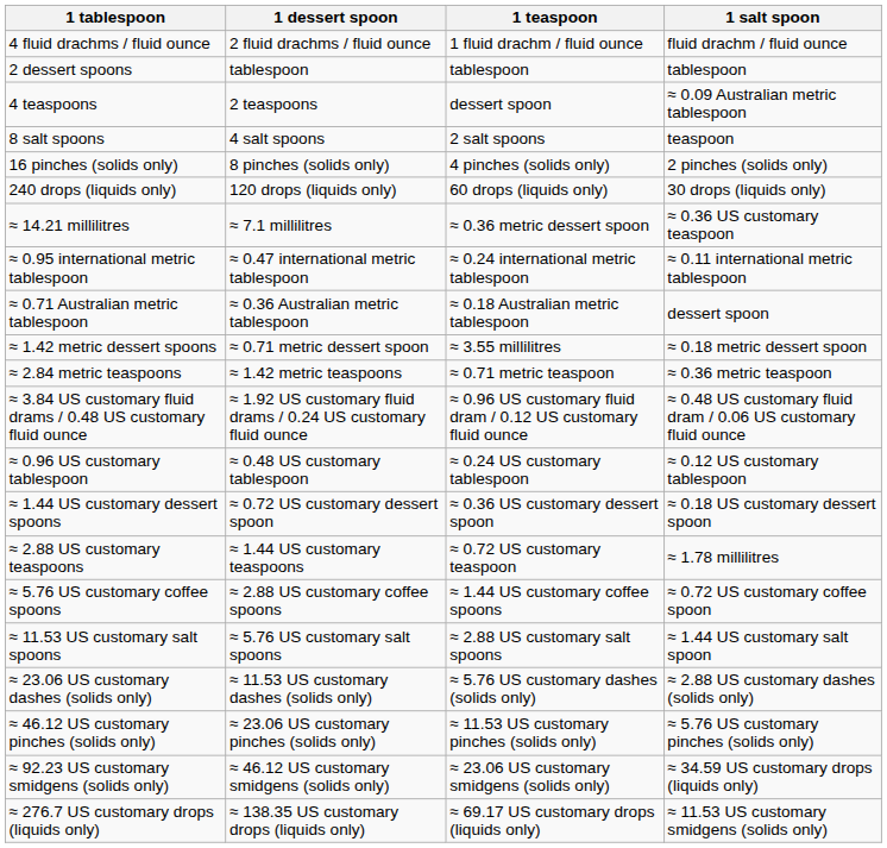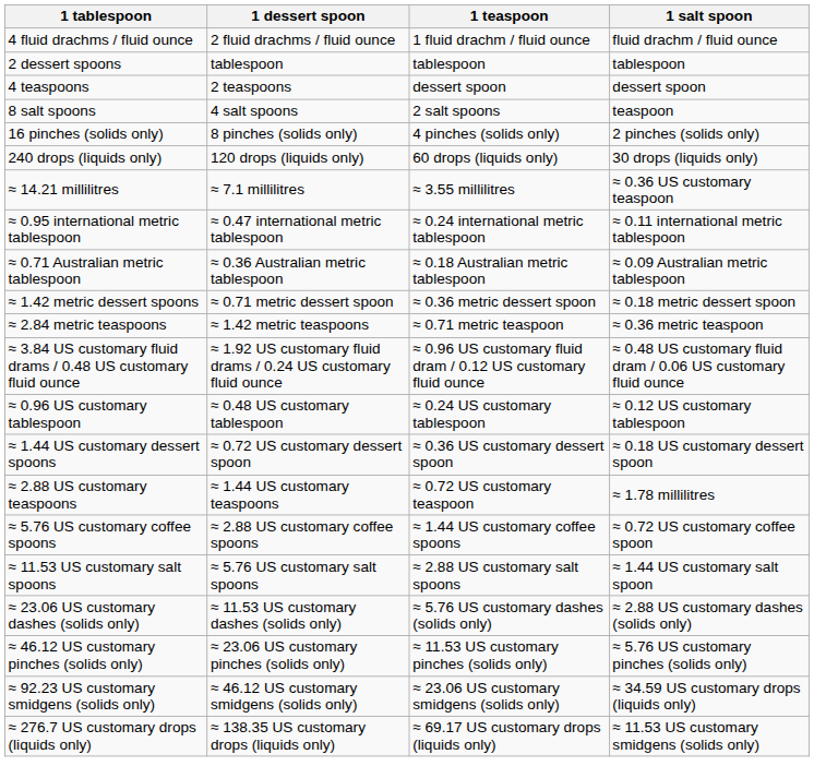4 teaspoons | 1 salt spoon: ≈ 0.09 Australian metric tablespoon -> dessert spoon
≈ 14.21 millilitres | 1 teaspoon: ≈ 0.36 metric dessert spoon -> ≈ 3.55 millilitres
≈ 0.71 Australian metric tablespoon | 1 salt spoon: dessert spoon -> ≈ 0.09 Australian metric tablespoon
≈ 1.42 metric dessert spoons | 1 teaspoon: ≈ 3.55 millilitres -> ≈ 0.36 metric dessert spoon
